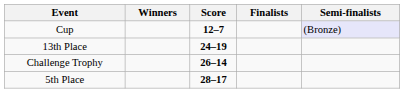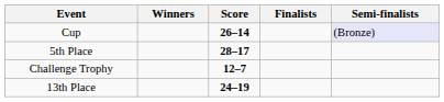Cup | Score: 12–7 -> 26–14
rows swapped: 5th Place <-> 13th Place
Challenge Trophy | Score: 26–14 -> 12–7
